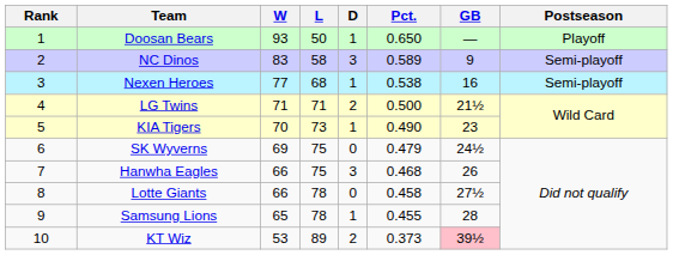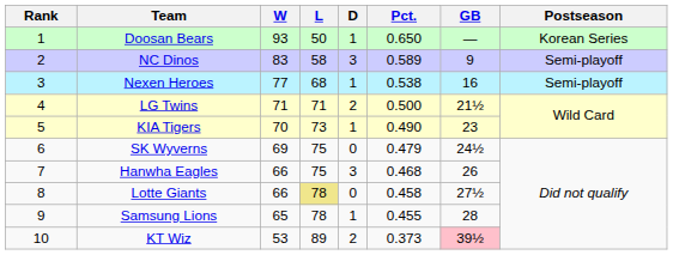Doosan Bears | Postseason: Playoff -> Korean Series
Lotte Giants | L: no background -> khaki background
